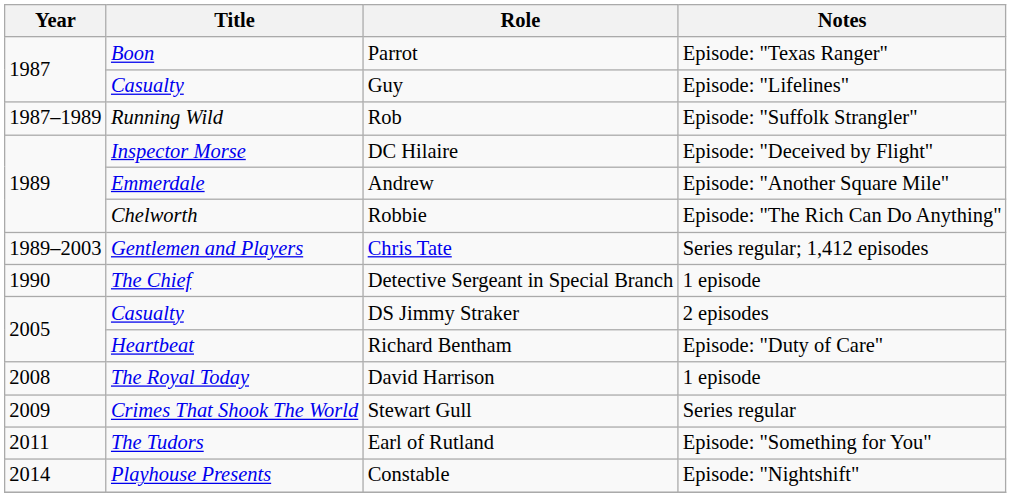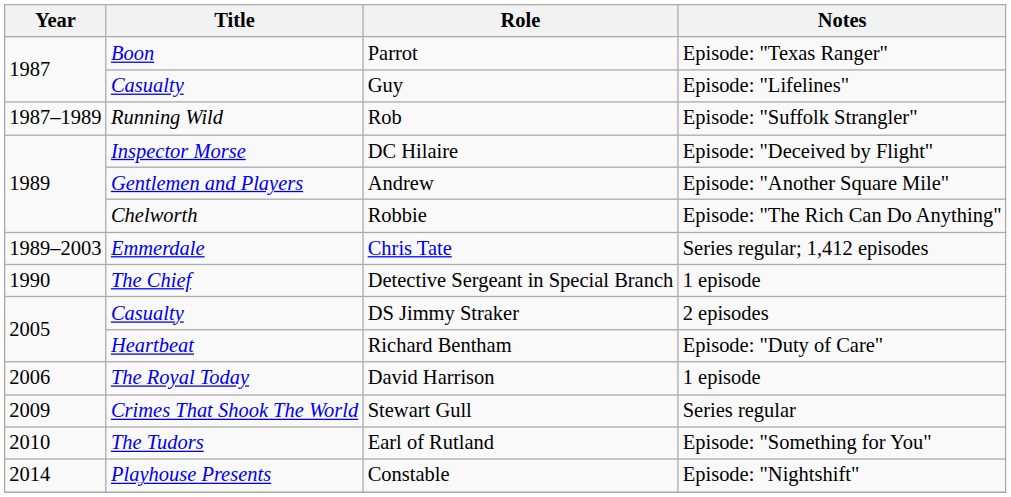Andrew | Title: Emmerdale -> Gentlemen and Players
Chris Tate | Title: Gentlemen and Players -> Emmerdale
David Harrison | Year: 2008 -> 2006
Earl of Rutland | Year: 2011 -> 2010
